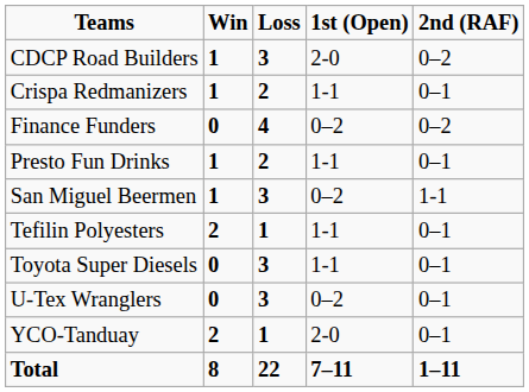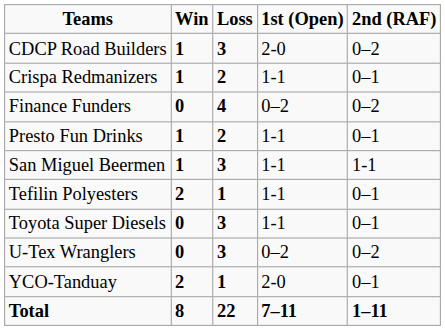San Miguel Beermen | 1st (Open): 0–2 -> 1-1
U-Tex Wranglers | 2nd (RAF): 0–1 -> 0–2
